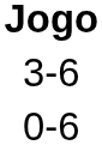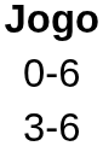rows swapped: 3-6 <-> 0-6
